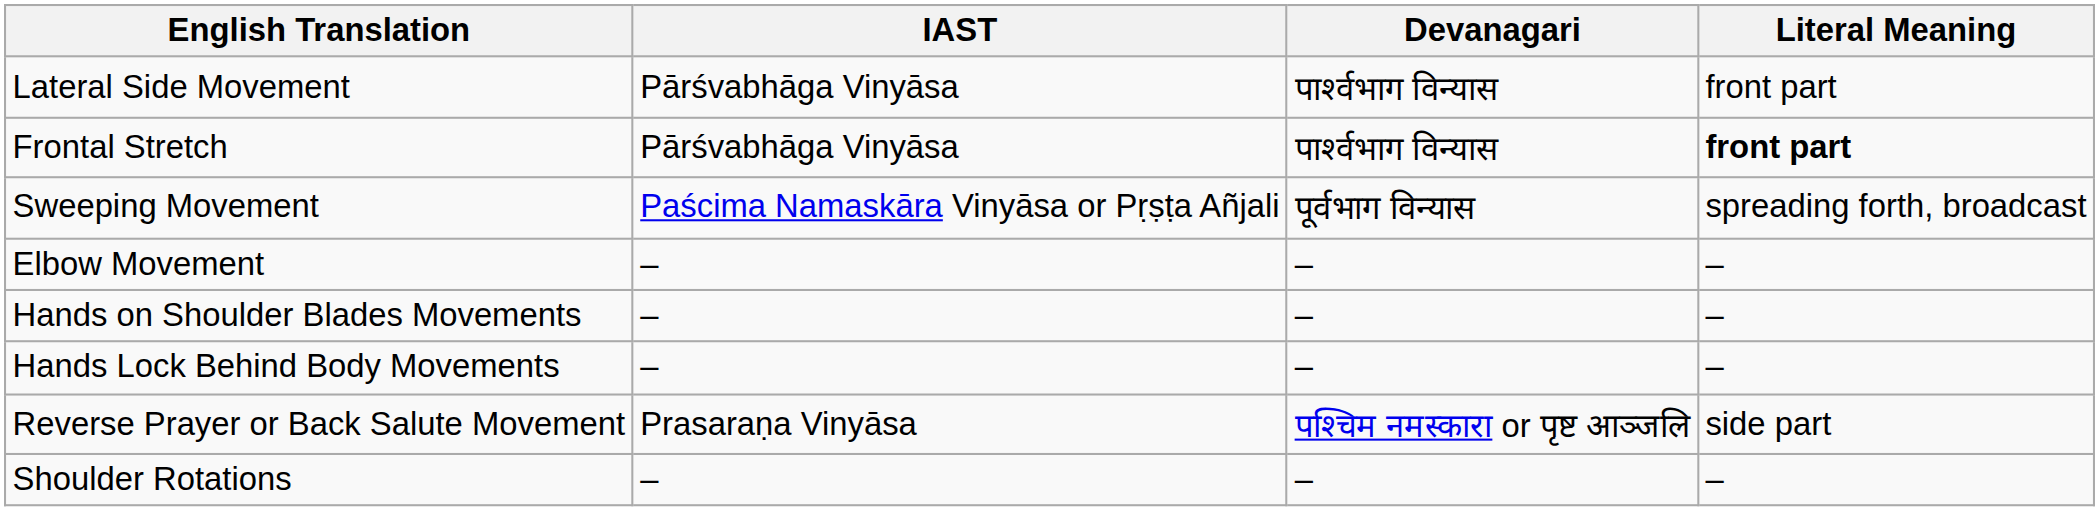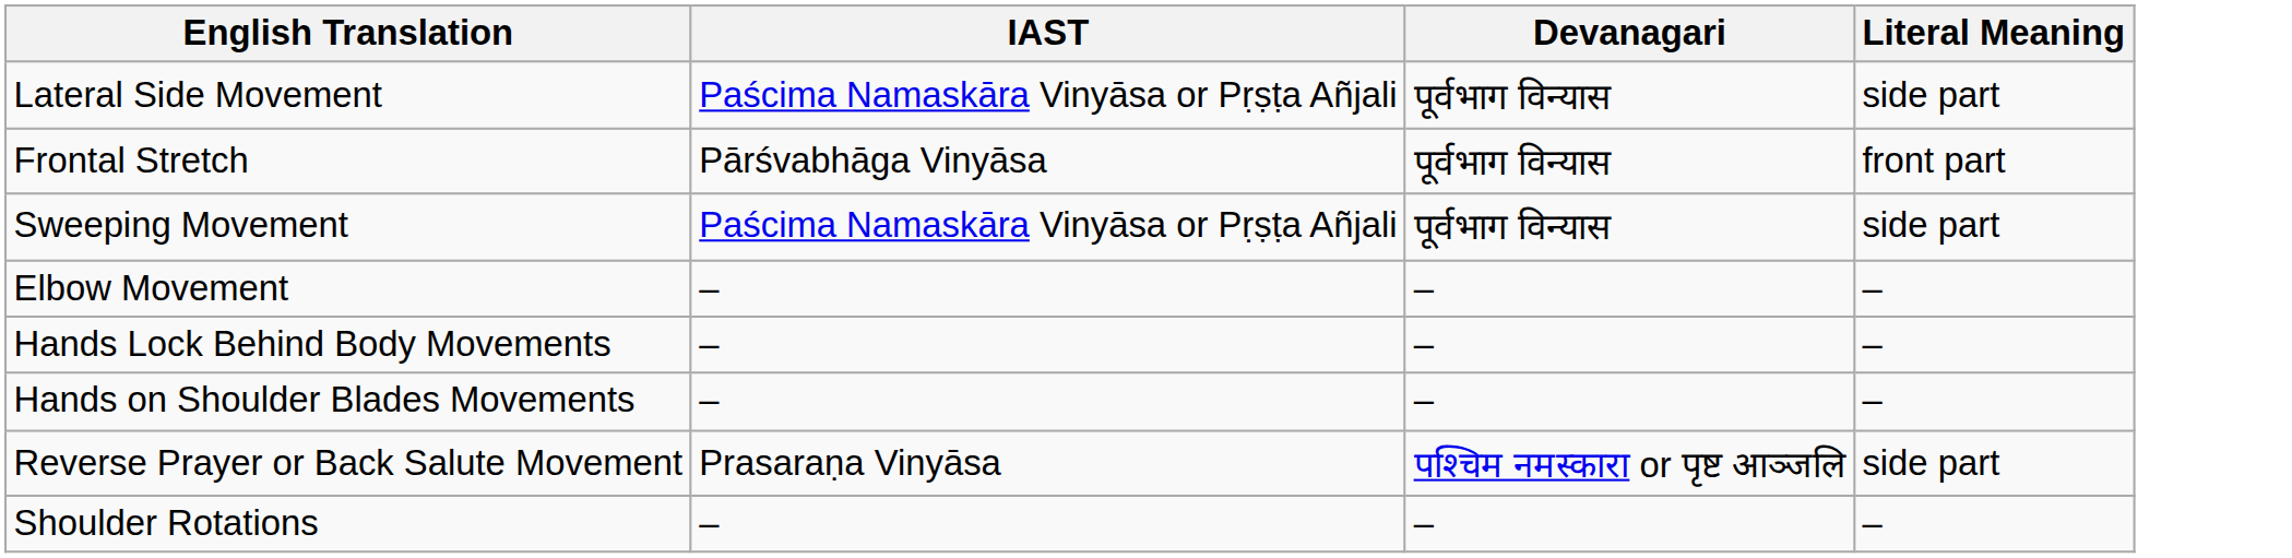Lateral Side Movement | IAST: Pārśvabhāga Vinyāsa -> Paścima Namaskāra Vinyāsa or Pṛṣṭa Añjali
Lateral Side Movement | Devanagari: पार्श्वभाग विन्यास -> पूर्वभाग विन्यास
Lateral Side Movement | Literal Meaning: front part -> side part
Frontal Stretch | Devanagari: पार्श्वभाग विन्यास -> पूर्वभाग विन्यास
Frontal Stretch | Literal Meaning: bold -> normal
Sweeping Movement | Literal Meaning: spreading forth, broadcast -> side part
rows swapped: Hands on Shoulder Blades Movements <-> Hands Lock Behind Body Movements
